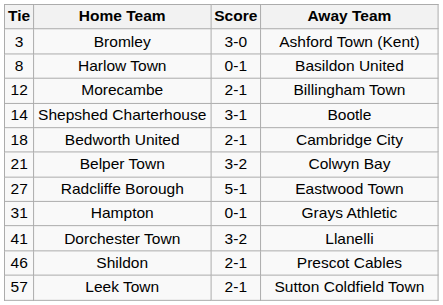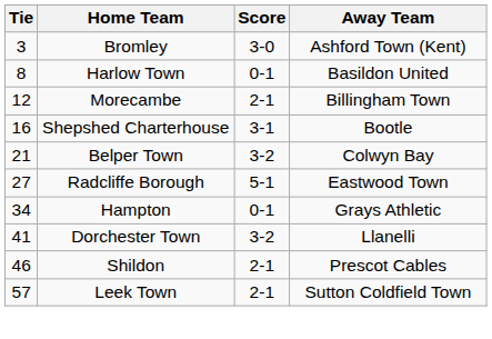Shepshed Charterhouse | Tie: 14 -> 16
- row: 18 | Bedworth United | 2-1 | Cambridge City
Hampton | Tie: 31 -> 34
